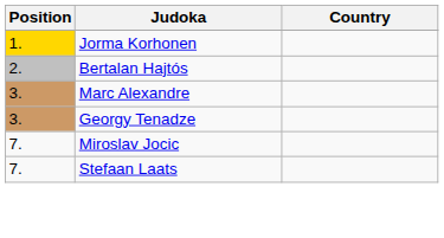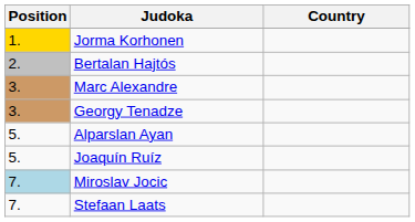+ row: 5. | Alparslan Ayan
+ row: 5. | Joaquín Ruíz
Miroslav Jocic | Position: no background -> lightblue background
